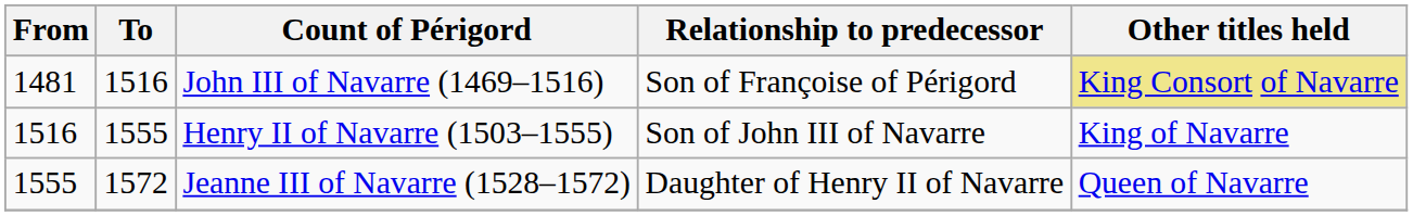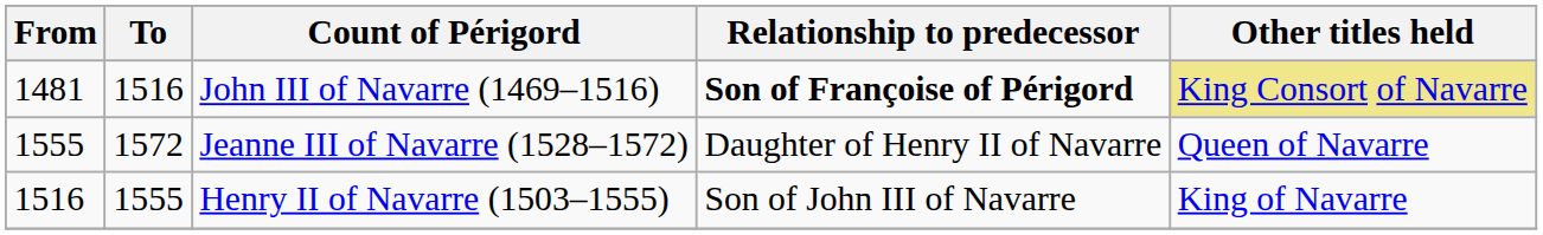John III of Navarre (1469–1516) | Relationship to predecessor: normal -> bold
rows swapped: Henry II of Navarre (1503–1555) <-> Jeanne III of Navarre (1528–1572)
